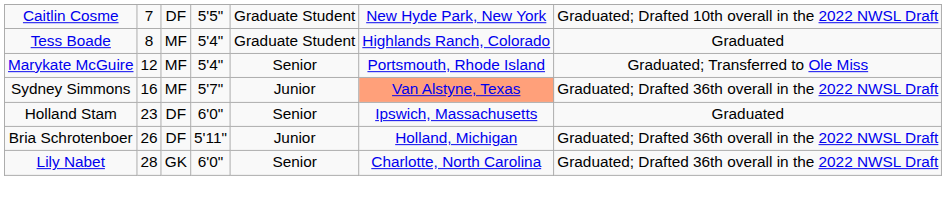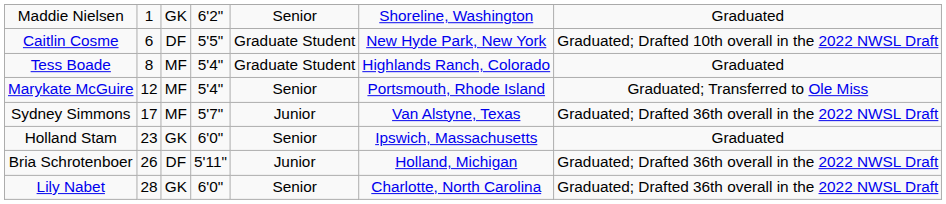+ row: Maddie Nielsen | 1 | GK | 6'2" | Senior | Shoreline, Washington | Graduated
Caitlin Cosme | column 2: 7 -> 6
Sydney Simmons | column 2: 16 -> 17
Sydney Simmons | column 6: lightsalmon background -> no background
Holland Stam | column 3: DF -> GK
